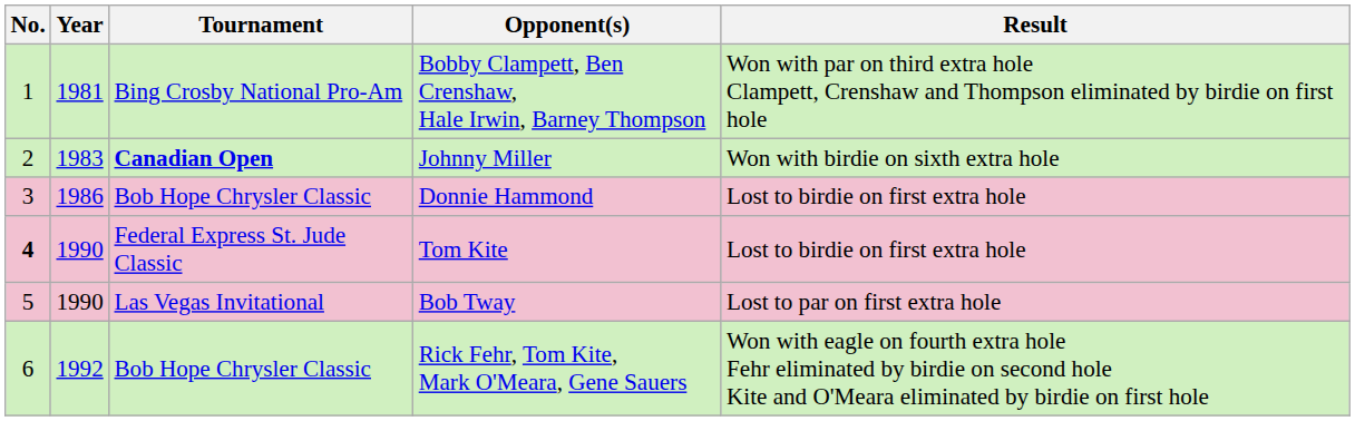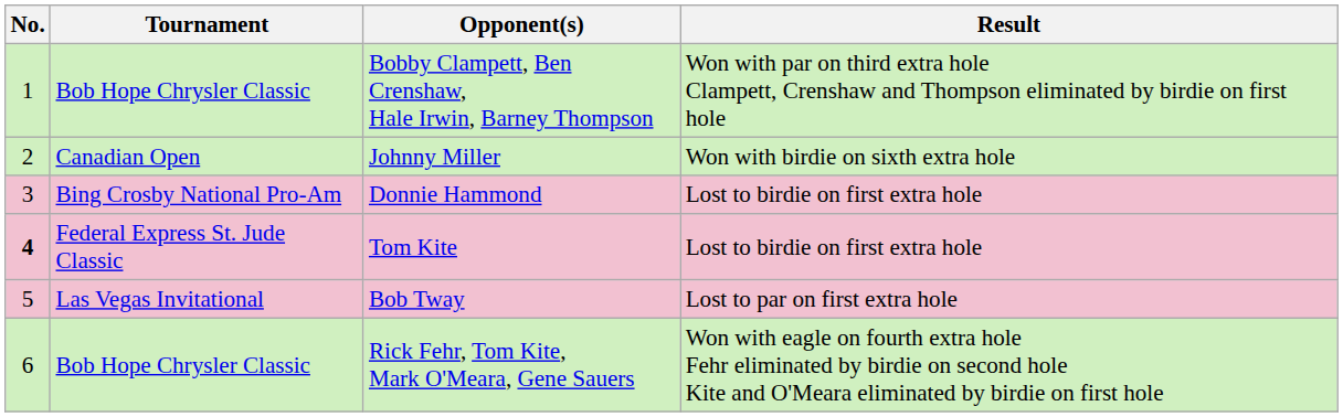- column: Year | 1981 | 1983 | 1986 | 1990 | 1990 | 1992
Bobby Clampett, Ben Crenshaw, Hale Irwin, Barney Thompson | Tournament: Bing Crosby National Pro-Am -> Bob Hope Chrysler Classic
Johnny Miller | Tournament: bold -> normal
Donnie Hammond | Tournament: Bob Hope Chrysler Classic -> Bing Crosby National Pro-Am
